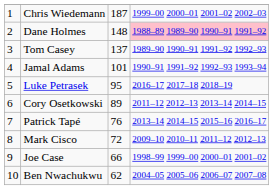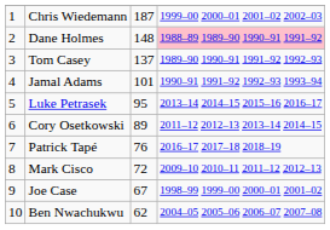Luke Petrasek | column 4: 2016–17 2017–18 2018–19 -> 2013–14 2014–15 2015–16 2016–17
Patrick Tapé | column 4: 2013–14 2014–15 2015–16 2016–17 -> 2016–17 2017–18 2018–19
Joe Case | column 3: 66 -> 67
